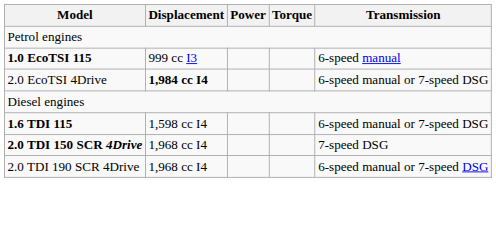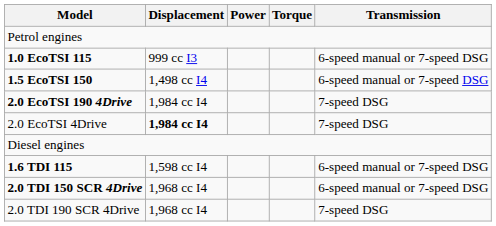1.0 EcoTSI 115 | Transmission: 6-speed manual -> 6-speed manual or 7-speed DSG
+ row: 1.5 EcoTSI 150 | 1,498 cc I4 | 6-speed manual or 7-speed DSG
+ row: 2.0 EcoTSI 190 4Drive | 1,984 cc I4 | 7-speed DSG
2.0 EcoTSI 4Drive | Transmission: 6-speed manual or 7-speed DSG -> 7-speed DSG
2.0 TDI 150 SCR 4Drive | Transmission: 7-speed DSG -> 6-speed manual or 7-speed DSG
2.0 TDI 190 SCR 4Drive | Transmission: 6-speed manual or 7-speed DSG -> 7-speed DSG
